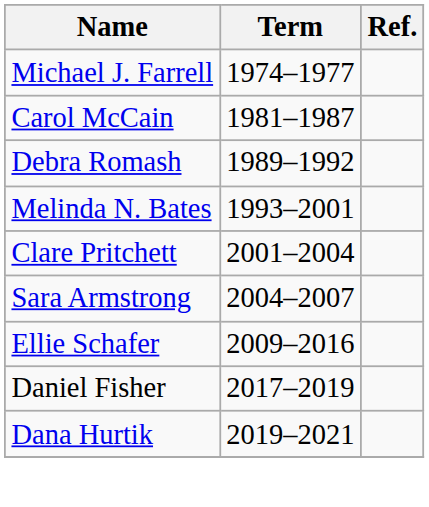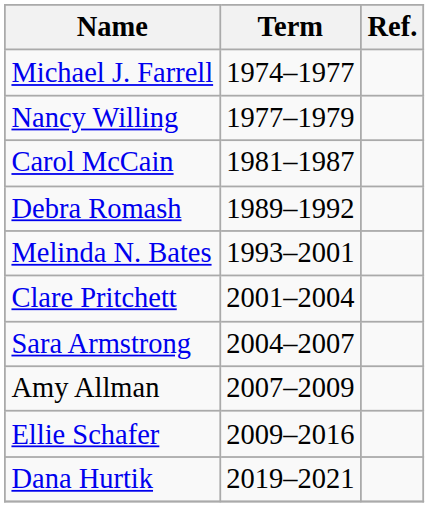+ row: Nancy Willing | 1977–1979
+ row: Amy Allman | 2007–2009
- row: Daniel Fisher | 2017–2019
